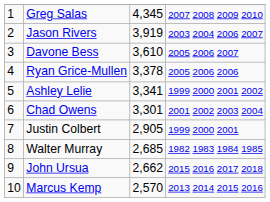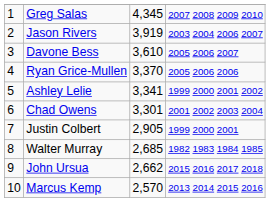Ryan Grice-Mullen | column 3: 3,378 -> 3,370
